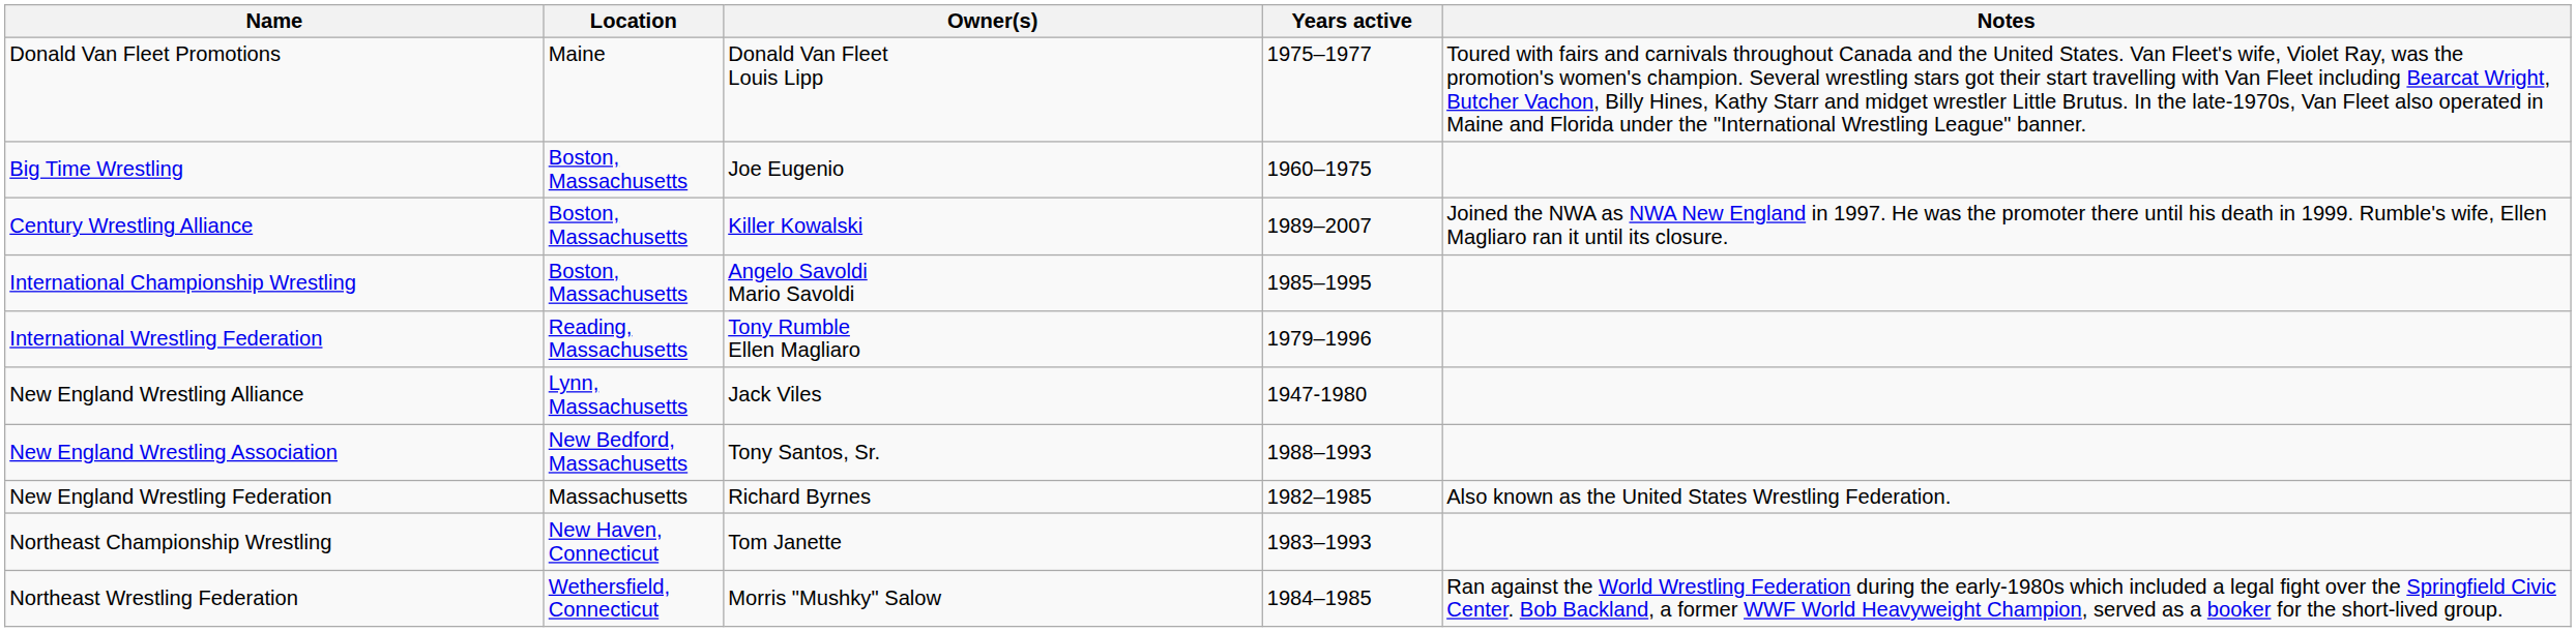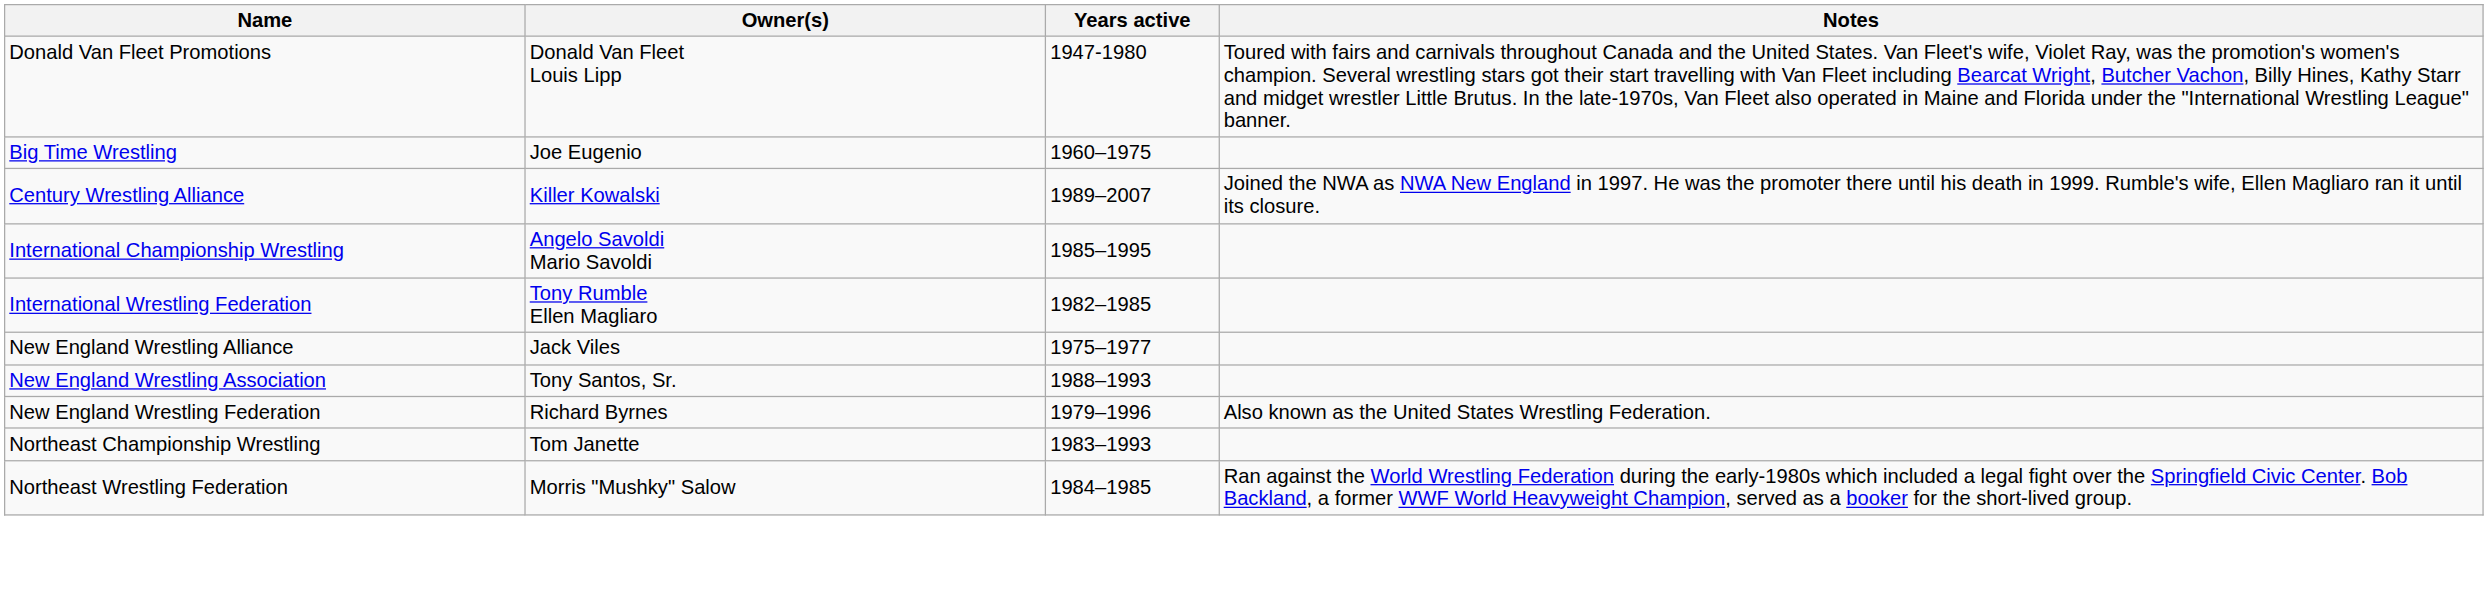- column: Location | Maine | Boston, Massachusetts | Boston, Massachusetts | Boston, Massachusetts | Reading, Massachusetts | Lynn, Massachusetts | New Bedford, Massachusetts | Massachusetts | New Haven, Connecticut | Wethersfield, Connecticut
Donald Van Fleet Promotions | Years active: 1975–1977 -> 1947-1980
International Wrestling Federation | Years active: 1979–1996 -> 1982–1985
New England Wrestling Alliance | Years active: 1947-1980 -> 1975–1977
New England Wrestling Federation | Years active: 1982–1985 -> 1979–1996
